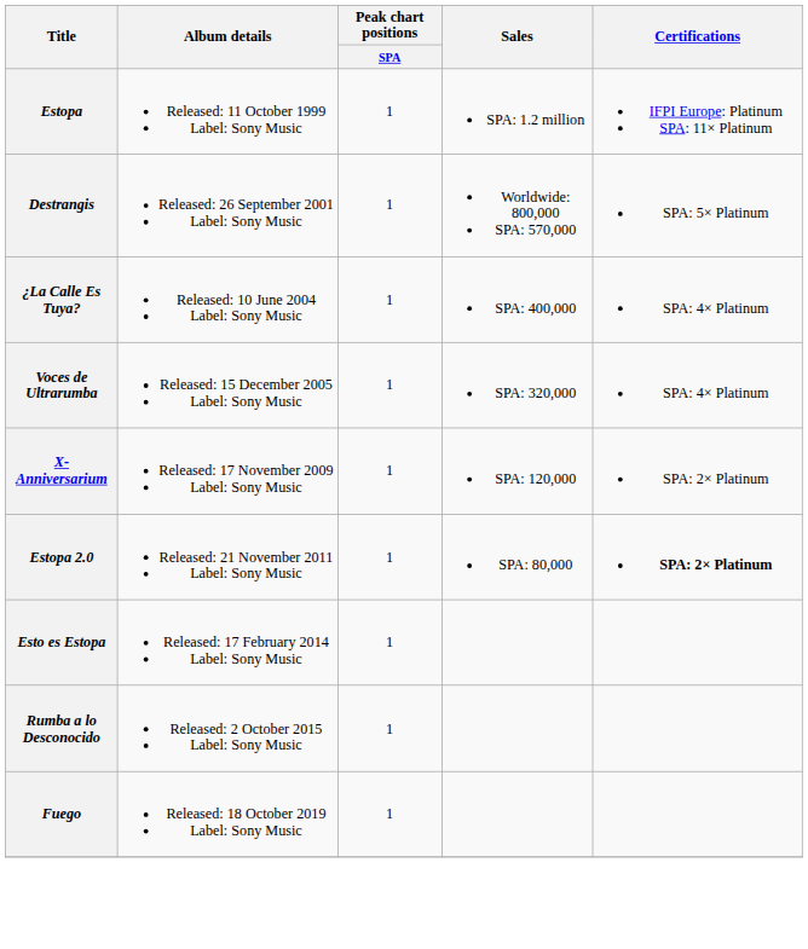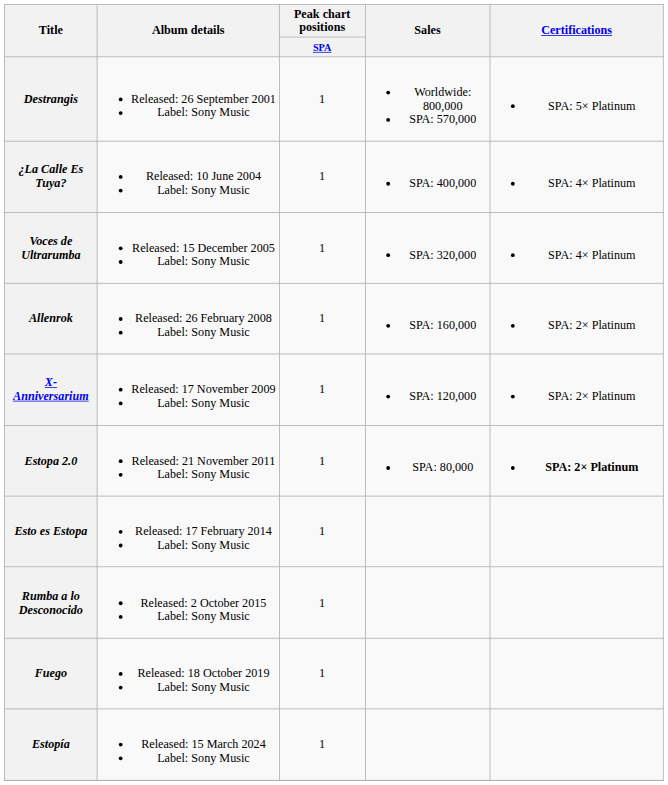- row: Estopa | Released: 11 October 1999 Label: Sony Music | 1 | SPA: 1.2 million | IFPI Europe: Platinum SPA: 11× Platinum
+ row: Allenrok | Released: 26 February 2008 Label: Sony Music | 1 | SPA: 160,000 | SPA: 2× Platinum
+ row: Estopía | Released: 15 March 2024 Label: Sony Music | 1
